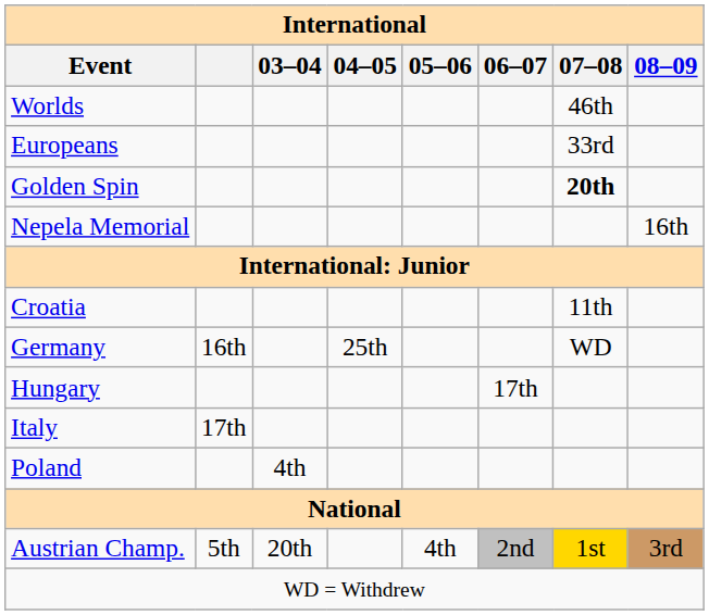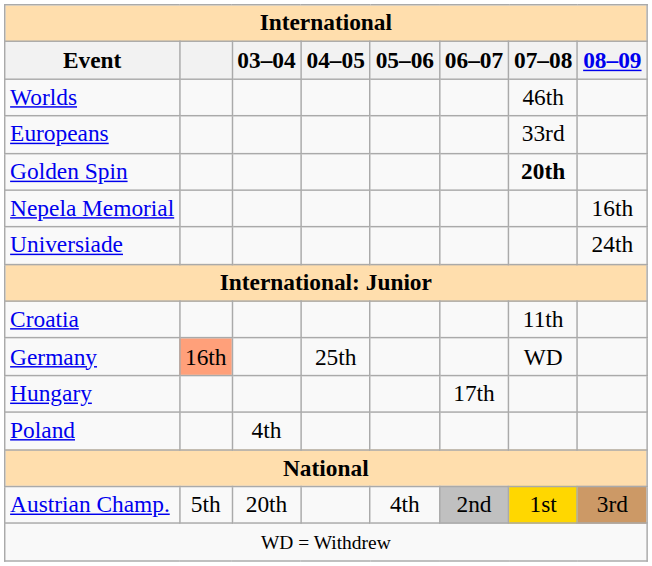+ row: Universiade | 24th
Germany | column 2: no background -> lightsalmon background
- row: Italy | 17th
